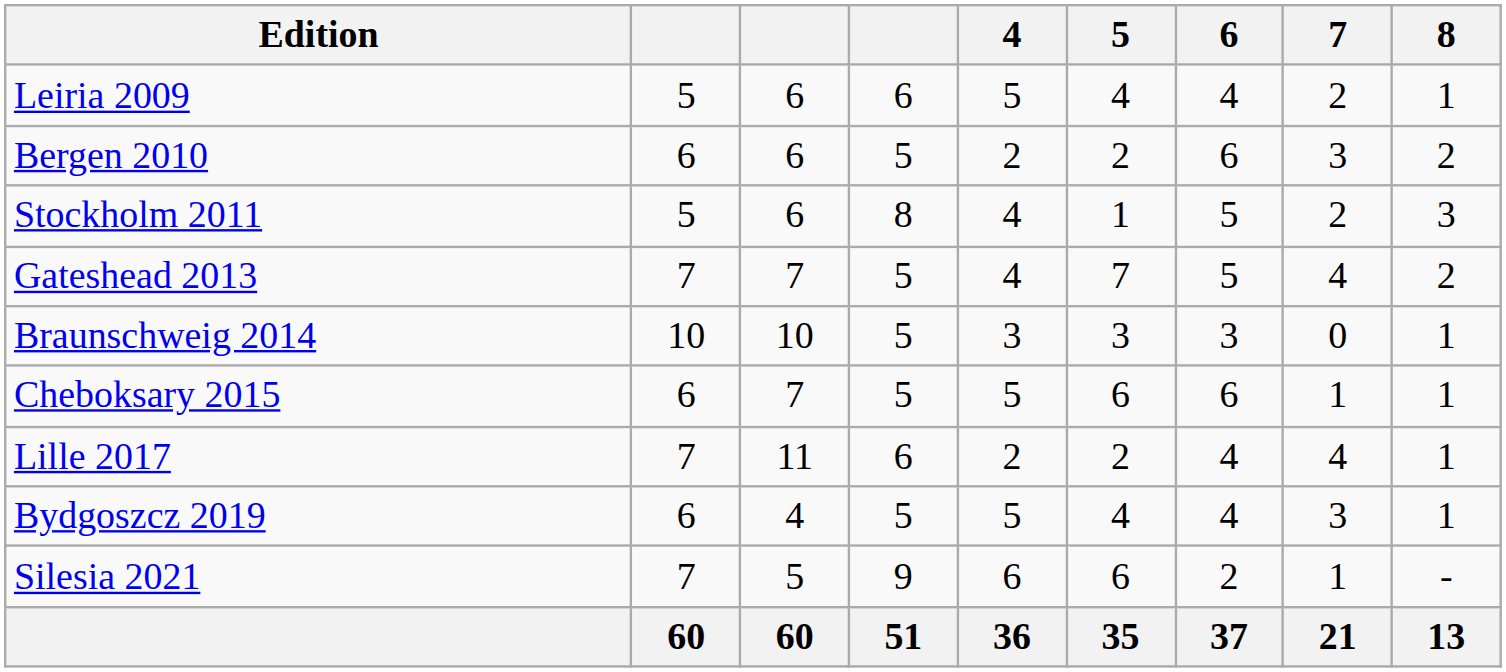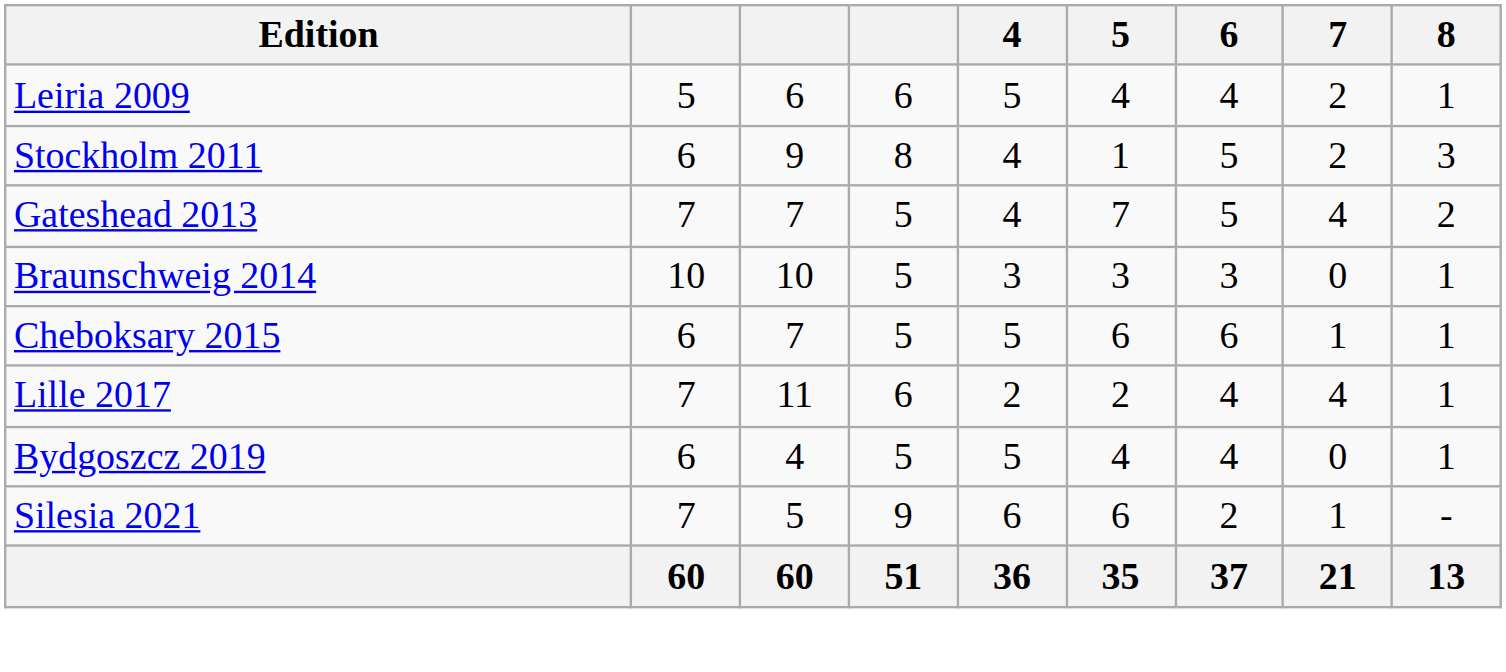- row: Bergen 2010 | 6 | 6 | 5 | 2 | 2 | 6 | 3 | 2
Stockholm 2011 | column 2: 5 -> 6
Stockholm 2011 | column 3: 6 -> 9
Bydgoszcz 2019 | 7: 3 -> 0
